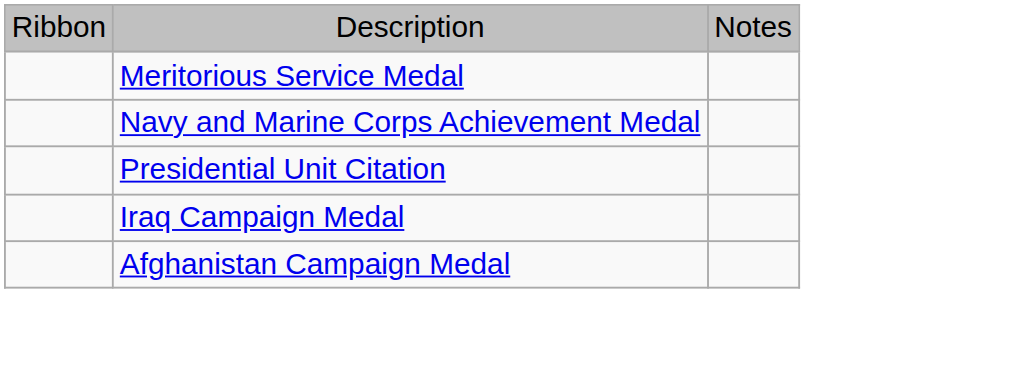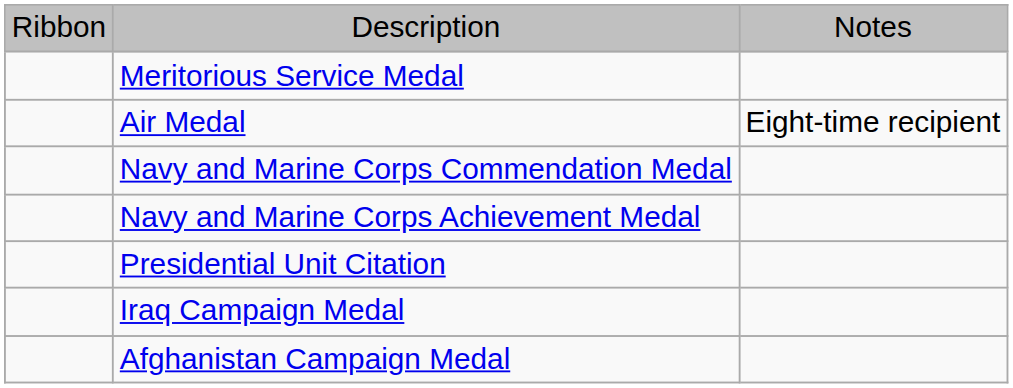+ row: Air Medal | Eight-time recipient
+ row: Navy and Marine Corps Commendation Medal
